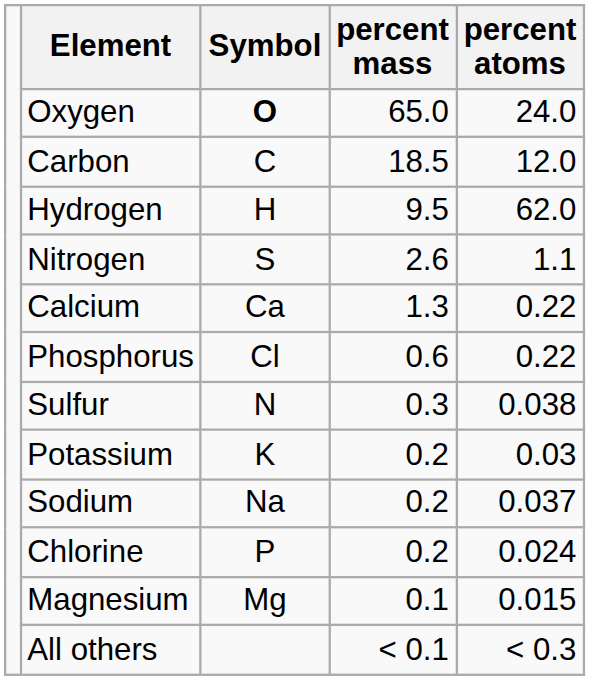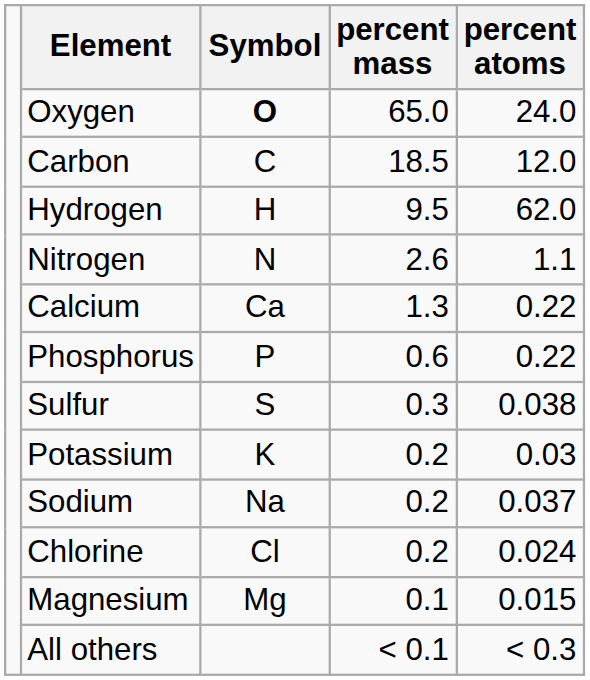Nitrogen | Symbol: S -> N
Phosphorus | Symbol: Cl -> P
Sulfur | Symbol: N -> S
Chlorine | Symbol: P -> Cl
